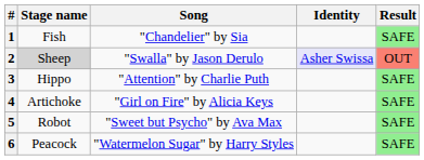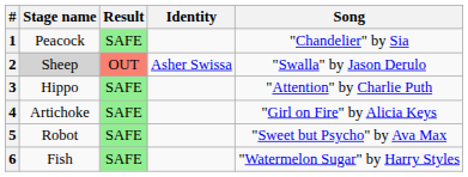columns swapped: Song <-> Result
1 | Stage name: Fish -> Peacock
2 | Identity: lavender background -> no background
6 | Stage name: Peacock -> Fish
